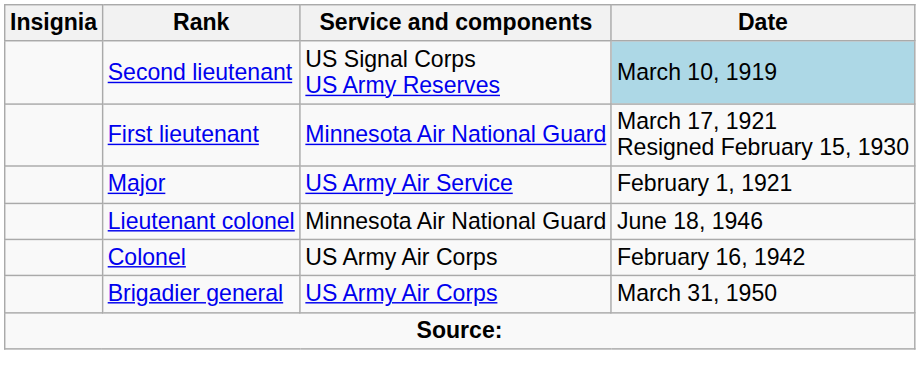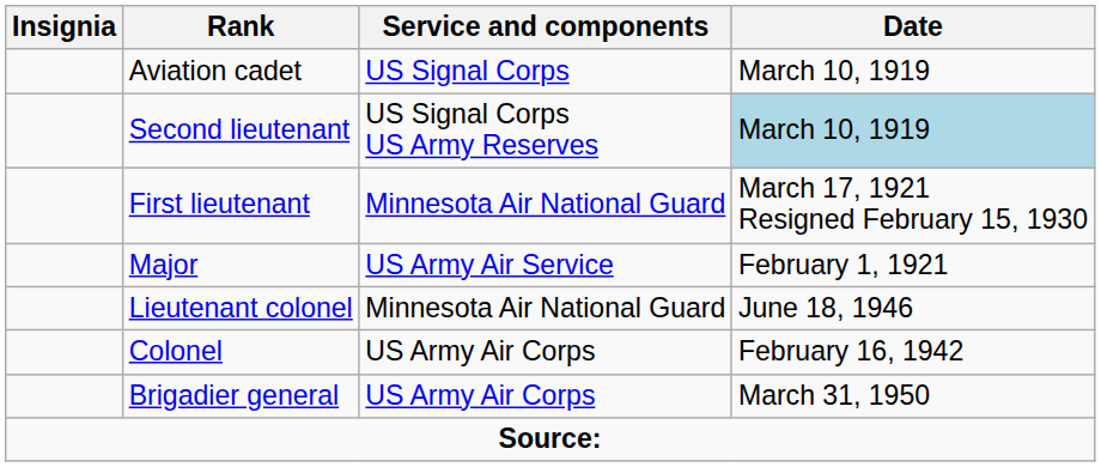+ row: Aviation cadet | US Signal Corps | March 10, 1919
